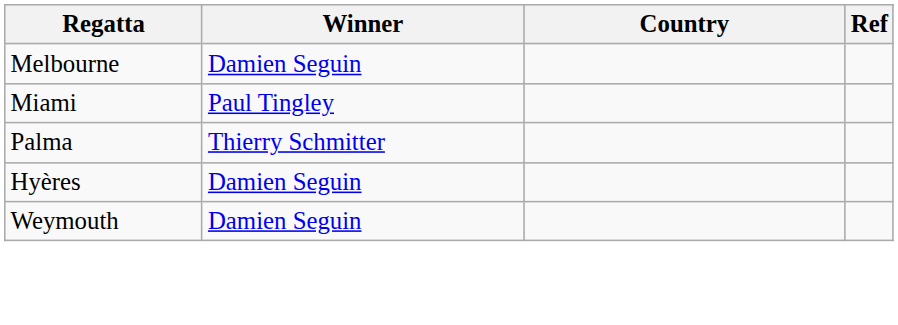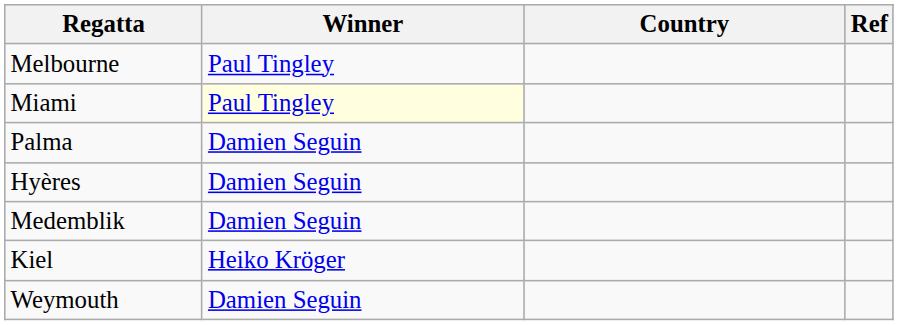Melbourne | Winner: Damien Seguin -> Paul Tingley
Miami | Winner: no background -> lightyellow background
Palma | Winner: Thierry Schmitter -> Damien Seguin
+ row: Medemblik | Damien Seguin
+ row: Kiel | Heiko Kröger
